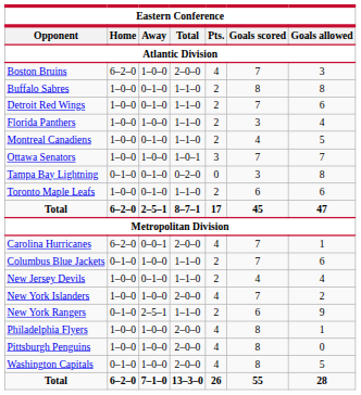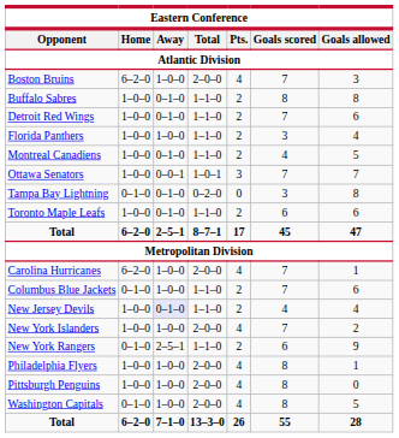Ottawa Senators | Away: 1–0–0 -> 0–0–1
Carolina Hurricanes | Away: 0–0–1 -> 1–0–0
New Jersey Devils | Away: no background -> lavender background
